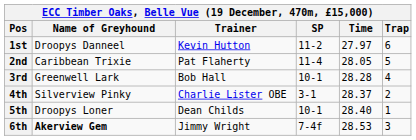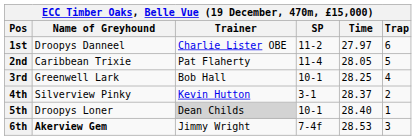1st | Trainer: Kevin Hutton -> Charlie Lister OBE
3rd | Time: 28.28 -> 28.25
4th | Trainer: Charlie Lister OBE -> Kevin Hutton
5th | Trainer: no background -> lightgrey background
